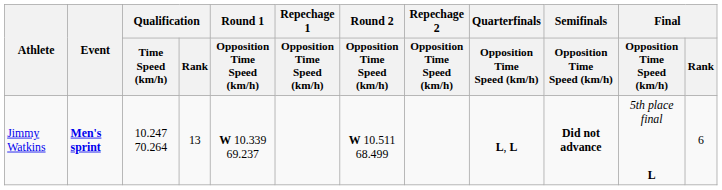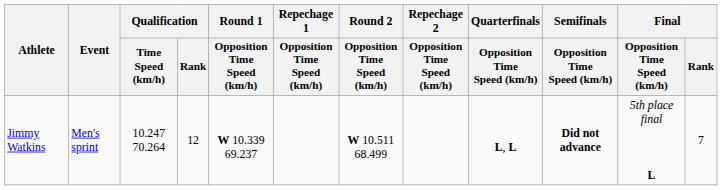Jimmy Watkins | Event: bold -> normal
Jimmy Watkins | Qualification / Rank: 13 -> 12
Jimmy Watkins | Final / Rank: 6 -> 7
